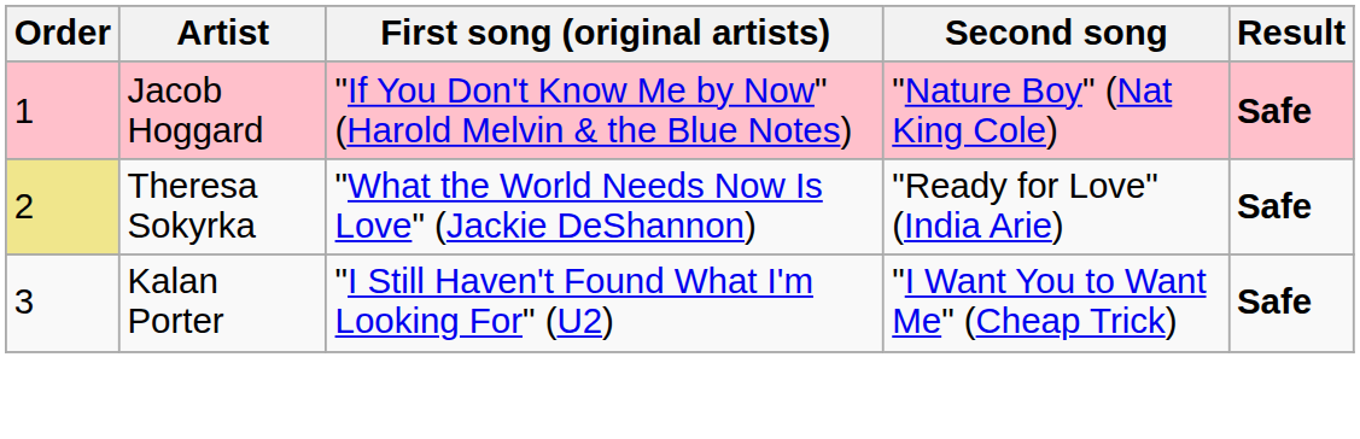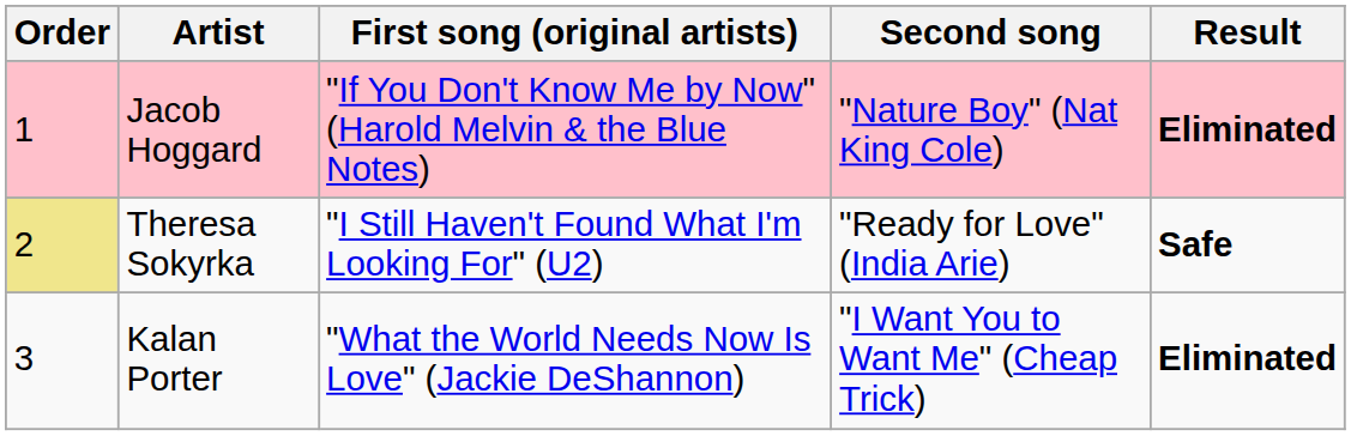Jacob Hoggard | Result: Safe -> Eliminated
Theresa Sokyrka | First song (original artists): "What the World Needs Now Is Love" (Jackie DeShannon) -> "I Still Haven't Found What I'm Looking For" (U2)
Kalan Porter | First song (original artists): "I Still Haven't Found What I'm Looking For" (U2) -> "What the World Needs Now Is Love" (Jackie DeShannon)
Kalan Porter | Result: Safe -> Eliminated
